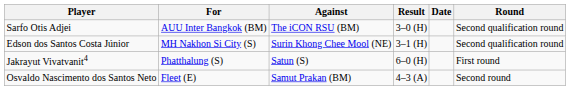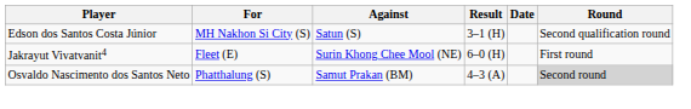- row: Sarfo Otis Adjei | AUU Inter Bangkok (BM) | The iCON RSU (BM) | 3–0 (H) | Second qualification round
Edson dos Santos Costa Júnior | Against: Surin Khong Chee Mool (NE) -> Satun (S)
Jakrayut Vivatvanit4 | For: Phatthalung (S) -> Fleet (E)
Jakrayut Vivatvanit4 | Against: Satun (S) -> Surin Khong Chee Mool (NE)
Osvaldo Nascimento dos Santos Neto | For: Fleet (E) -> Phatthalung (S)
Osvaldo Nascimento dos Santos Neto | Round: no background -> lightgrey background
